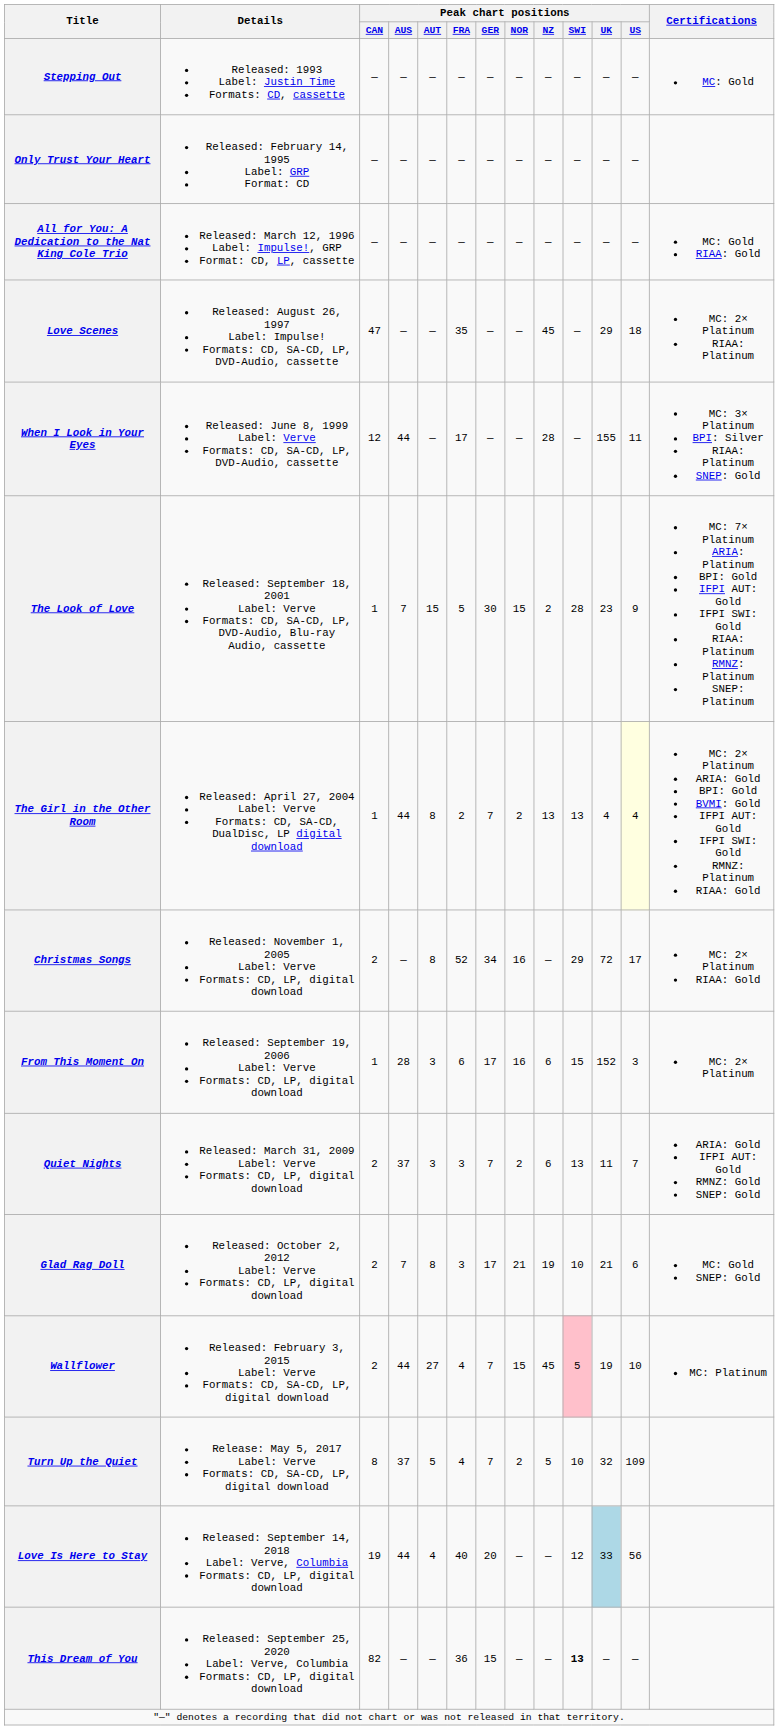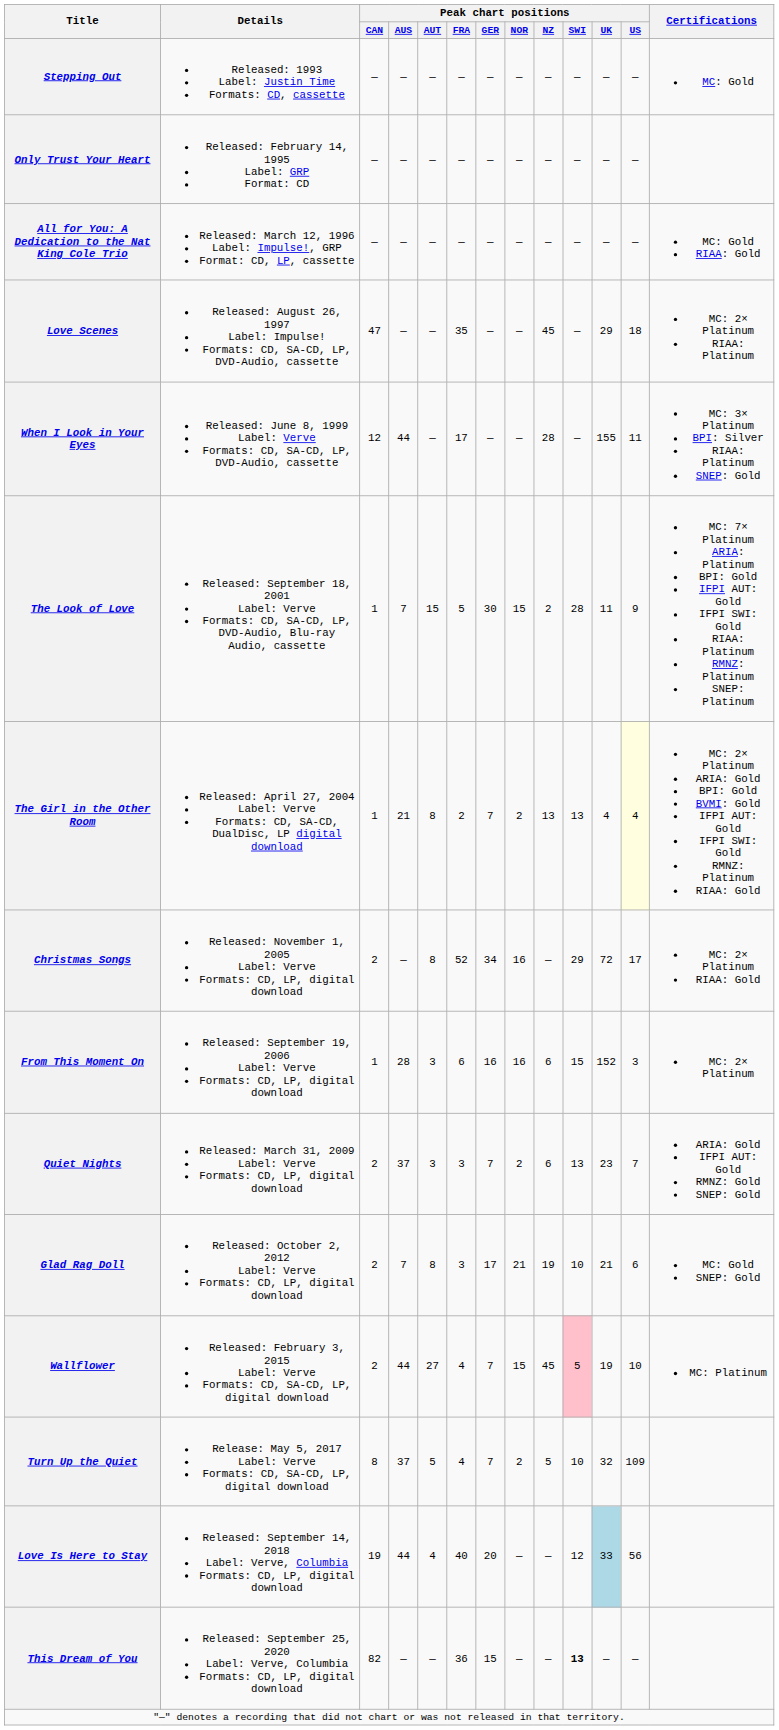The Look of Love | Peak chart positions / UK: 23 -> 11
The Girl in the Other Room | Peak chart positions / AUS: 44 -> 21
From This Moment On | Peak chart positions / GER: 17 -> 16
Quiet Nights | Peak chart positions / UK: 11 -> 23
